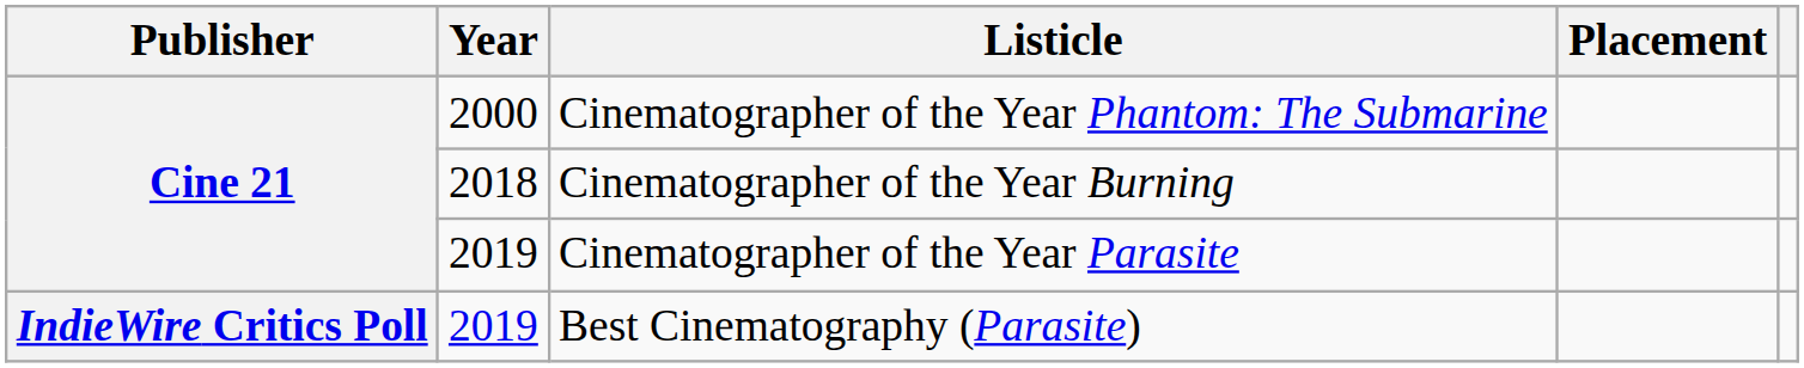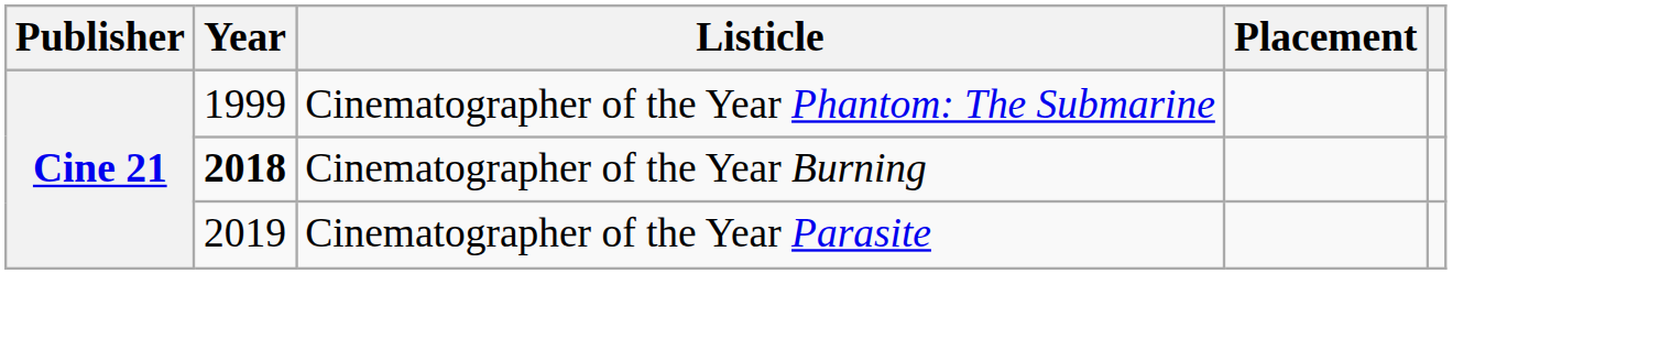Cinematographer of the Year Phantom: The Submarine | Year: 2000 -> 1999
Cinematographer of the Year Burning | Year: normal -> bold
- row: IndieWire Critics Poll | 2019 | Best Cinematography (Parasite)
